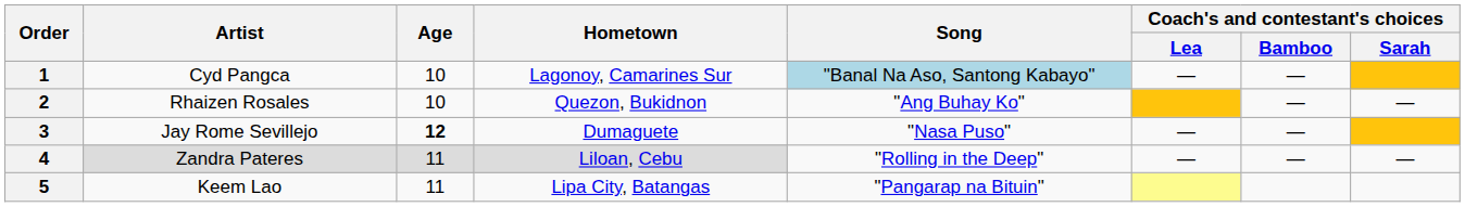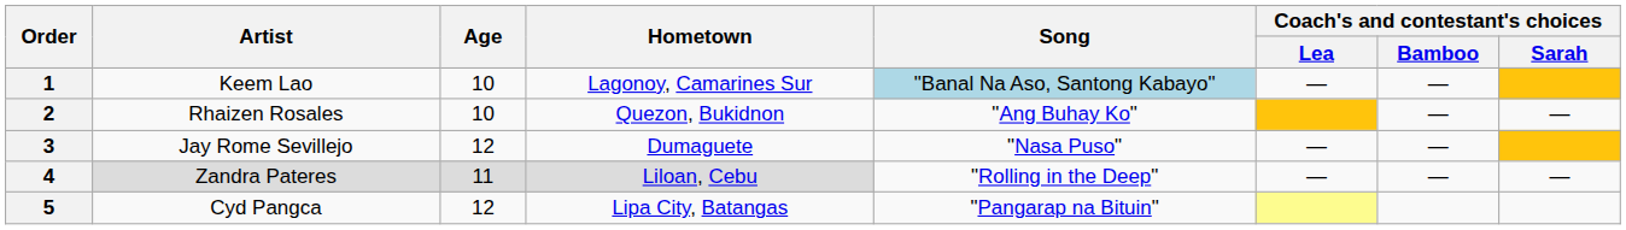1 | Artist: Cyd Pangca -> Keem Lao
3 | Age: bold -> normal
5 | Artist: Keem Lao -> Cyd Pangca
5 | Age: 11 -> 12
